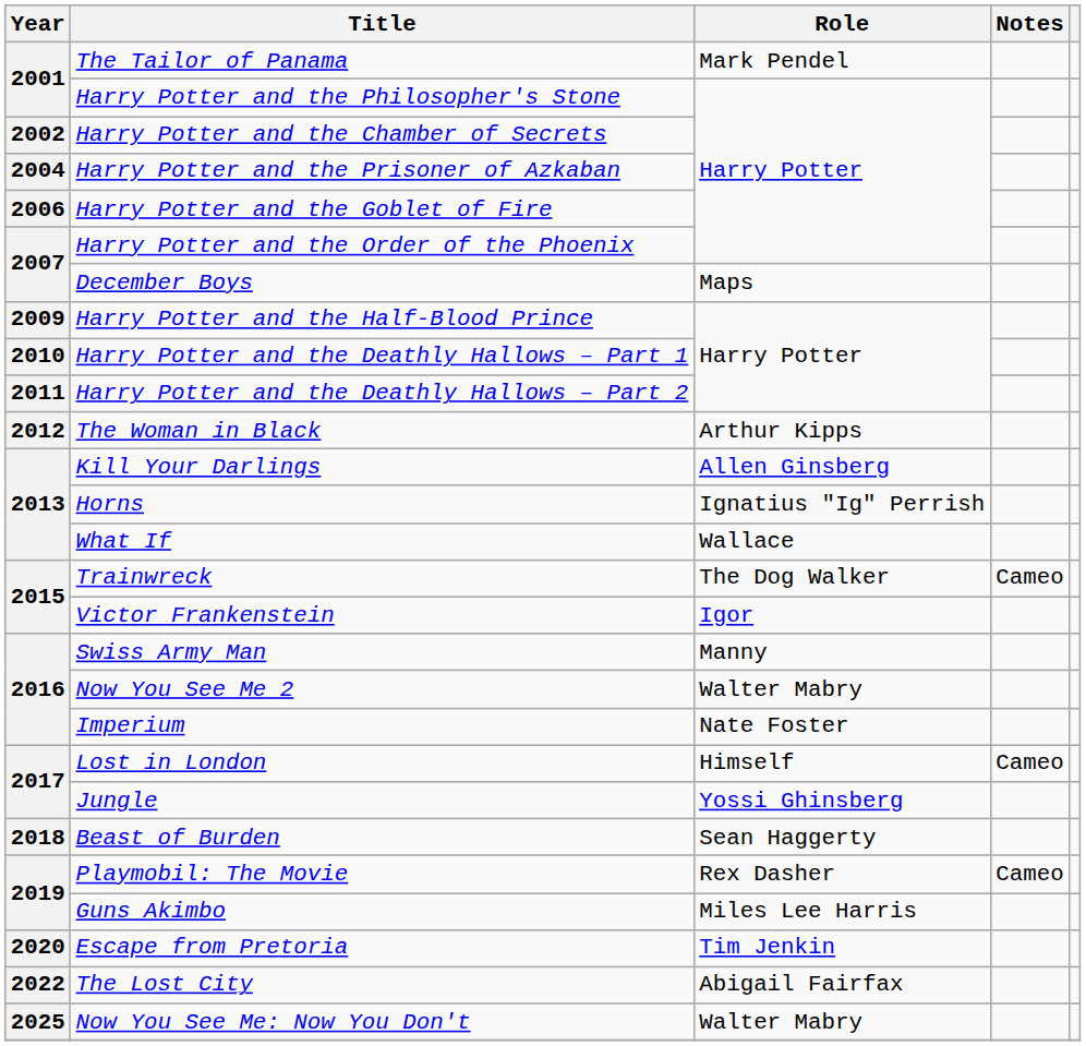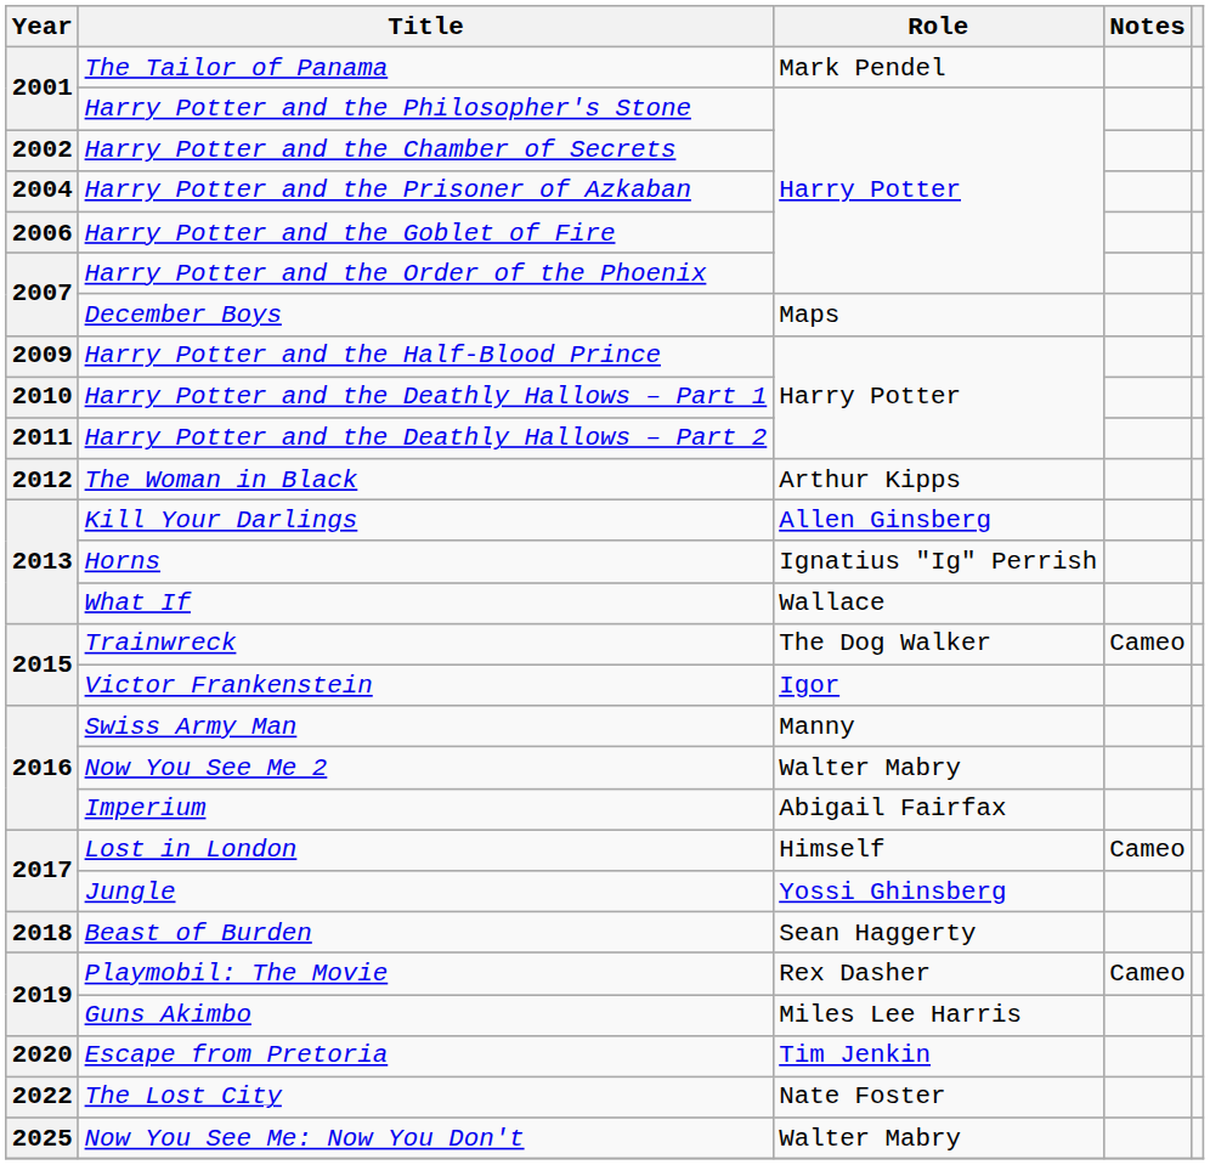Imperium | Role: Nate Foster -> Abigail Fairfax
The Lost City | Role: Abigail Fairfax -> Nate Foster
